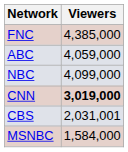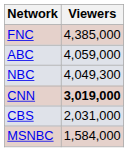NBC | Viewers: 4,099,000 -> 4,049,300
CBS | Viewers: 2,031,001 -> 2,031,000
